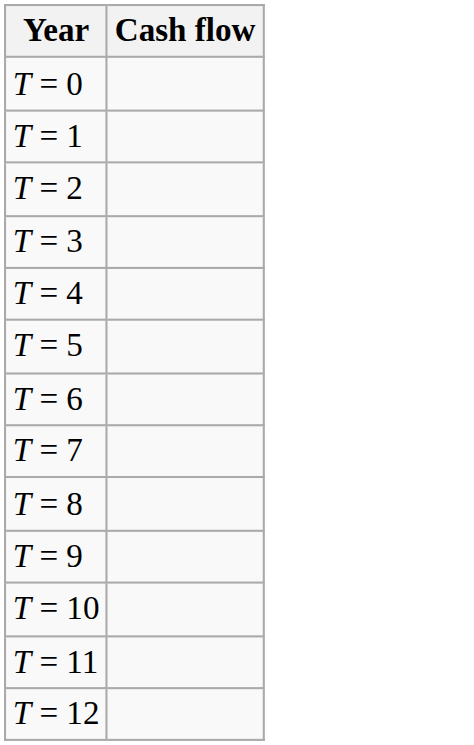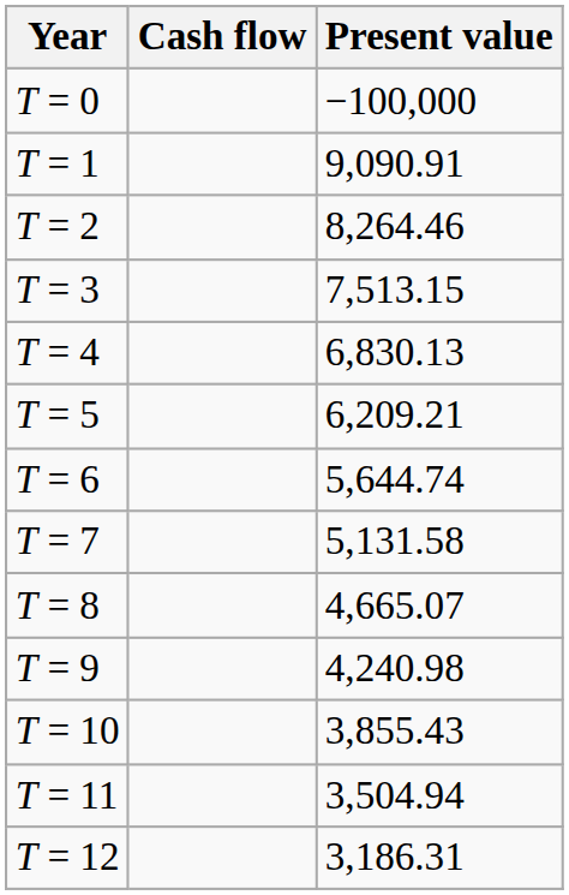+ column: Present value | −100,000 | 9,090.91 | 8,264.46 | 7,513.15 | 6,830.13 | 6,209.21 | 5,644.74 | 5,131.58 | 4,665.07 | 4,240.98 | 3,855.43 | 3,504.94 | 3,186.31
